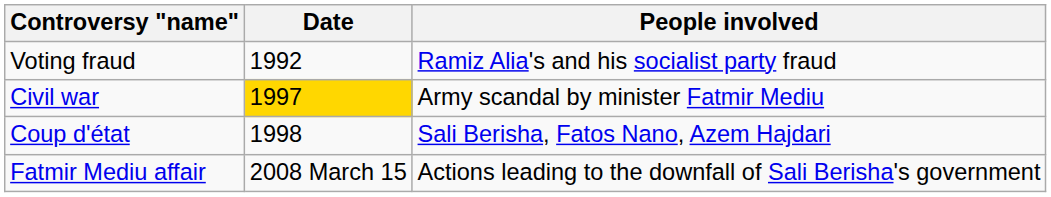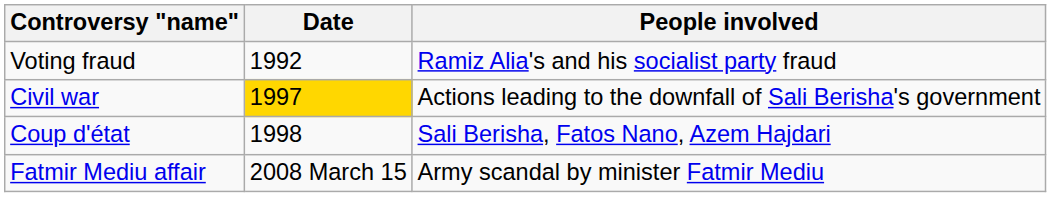Civil war | People involved: Army scandal by minister Fatmir Mediu -> Actions leading to the downfall of Sali Berisha's government
Fatmir Mediu affair | People involved: Actions leading to the downfall of Sali Berisha's government -> Army scandal by minister Fatmir Mediu
